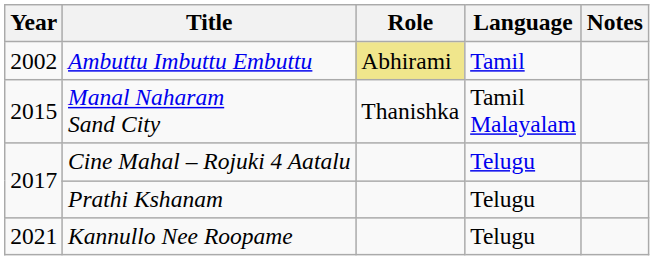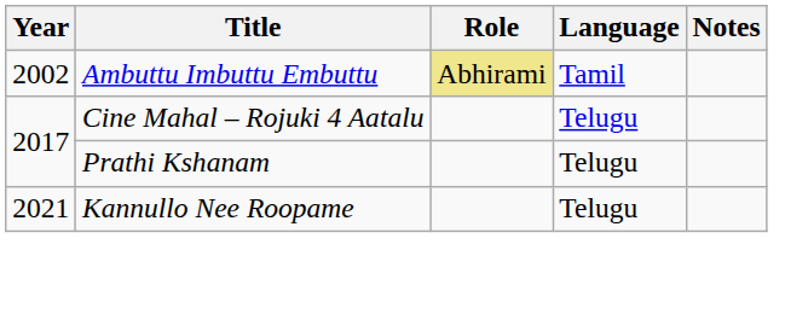- row: 2015 | Manal Naharam Sand City | Thanishka | Tamil Malayalam
